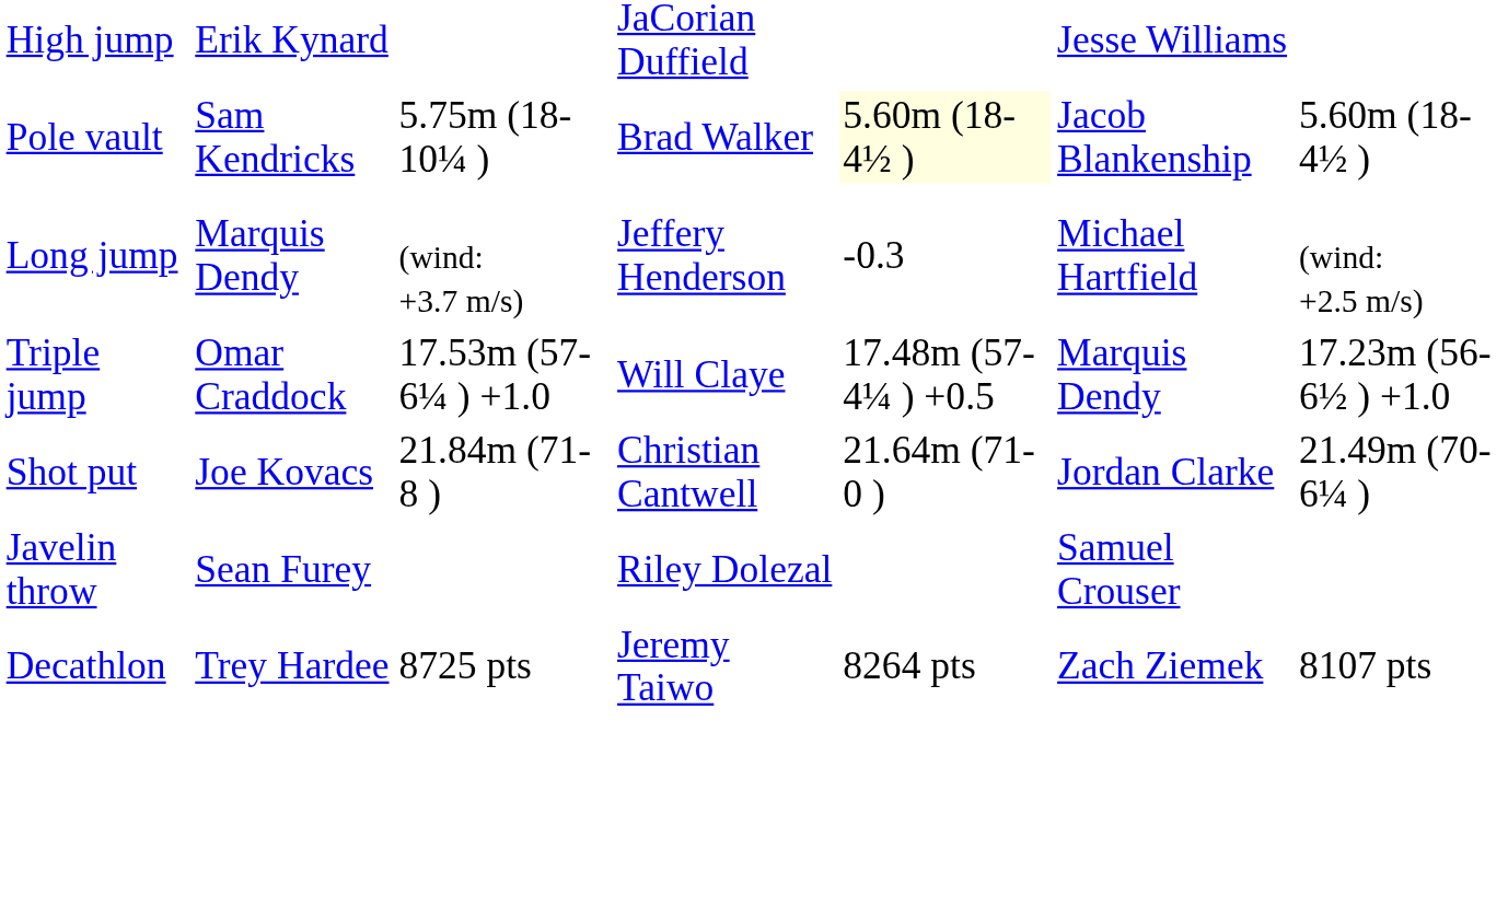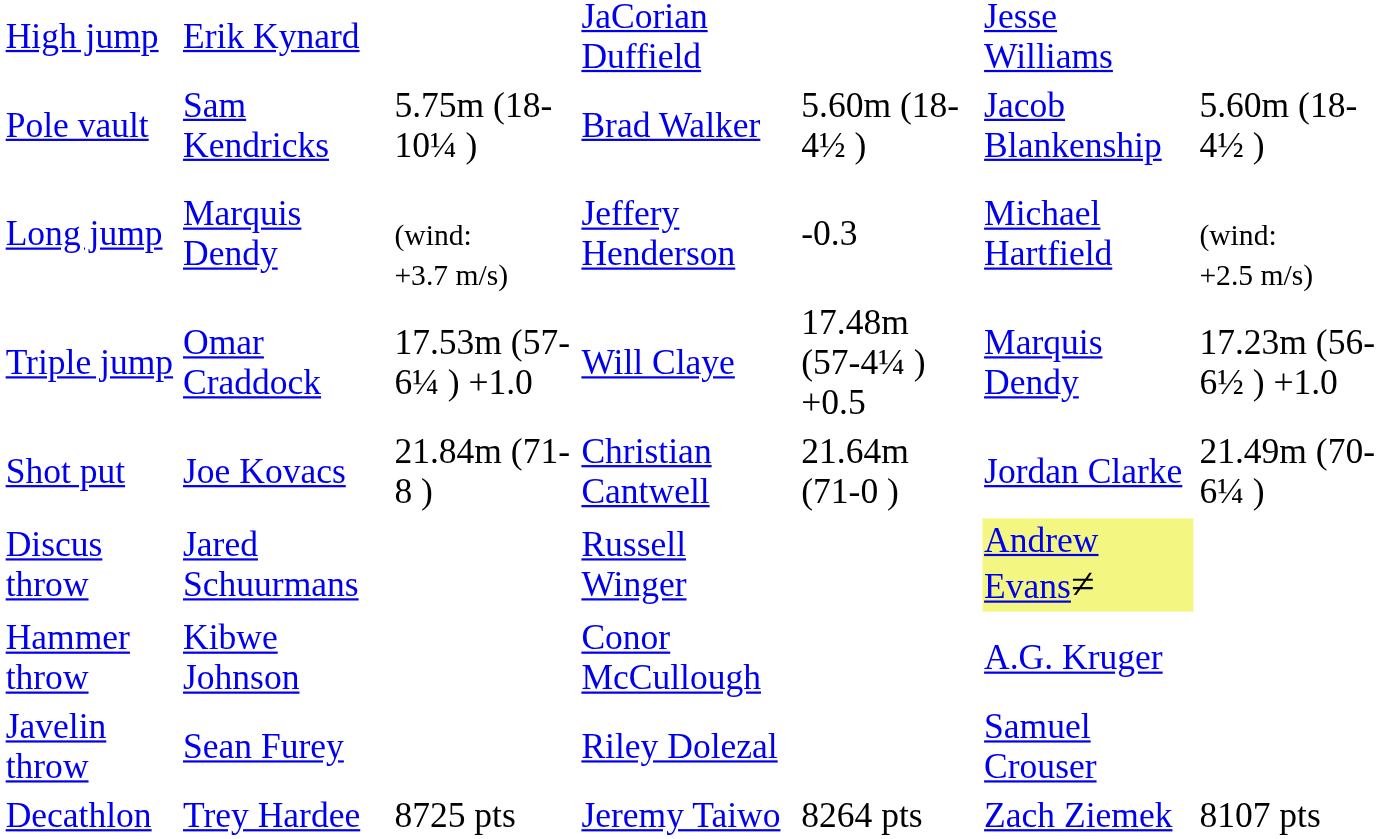Pole vault | column 5: lightyellow background -> no background
+ row: Discus throw | Jared Schuurmans | Russell Winger | Andrew Evans≠
+ row: Hammer throw | Kibwe Johnson | Conor McCullough | A.G. Kruger
